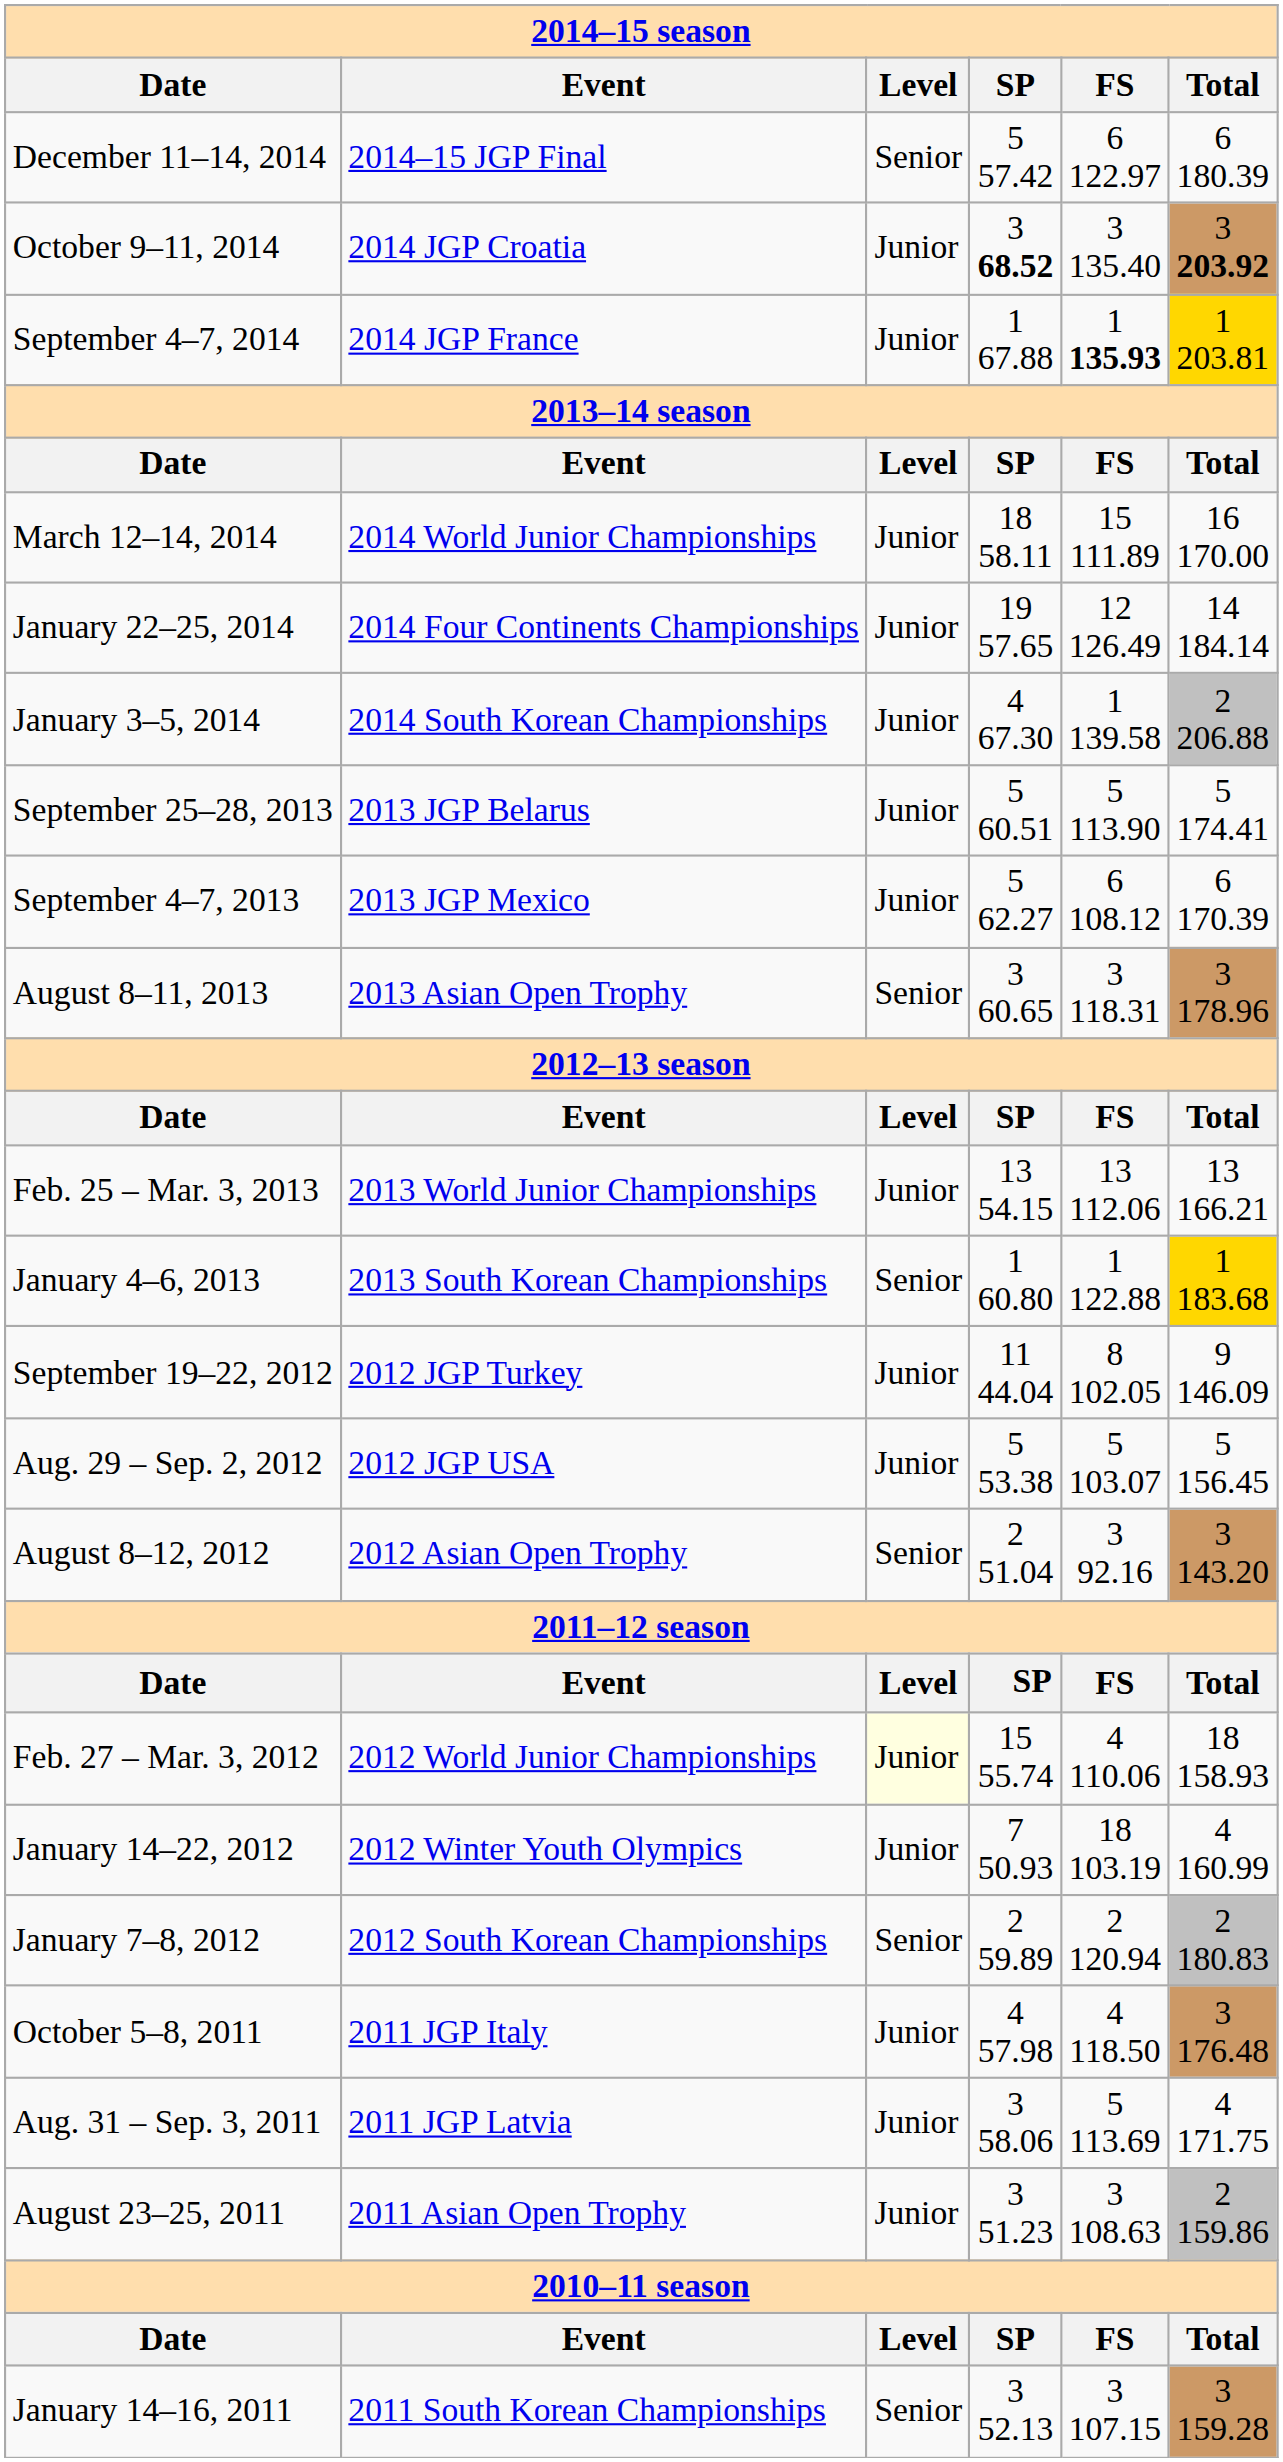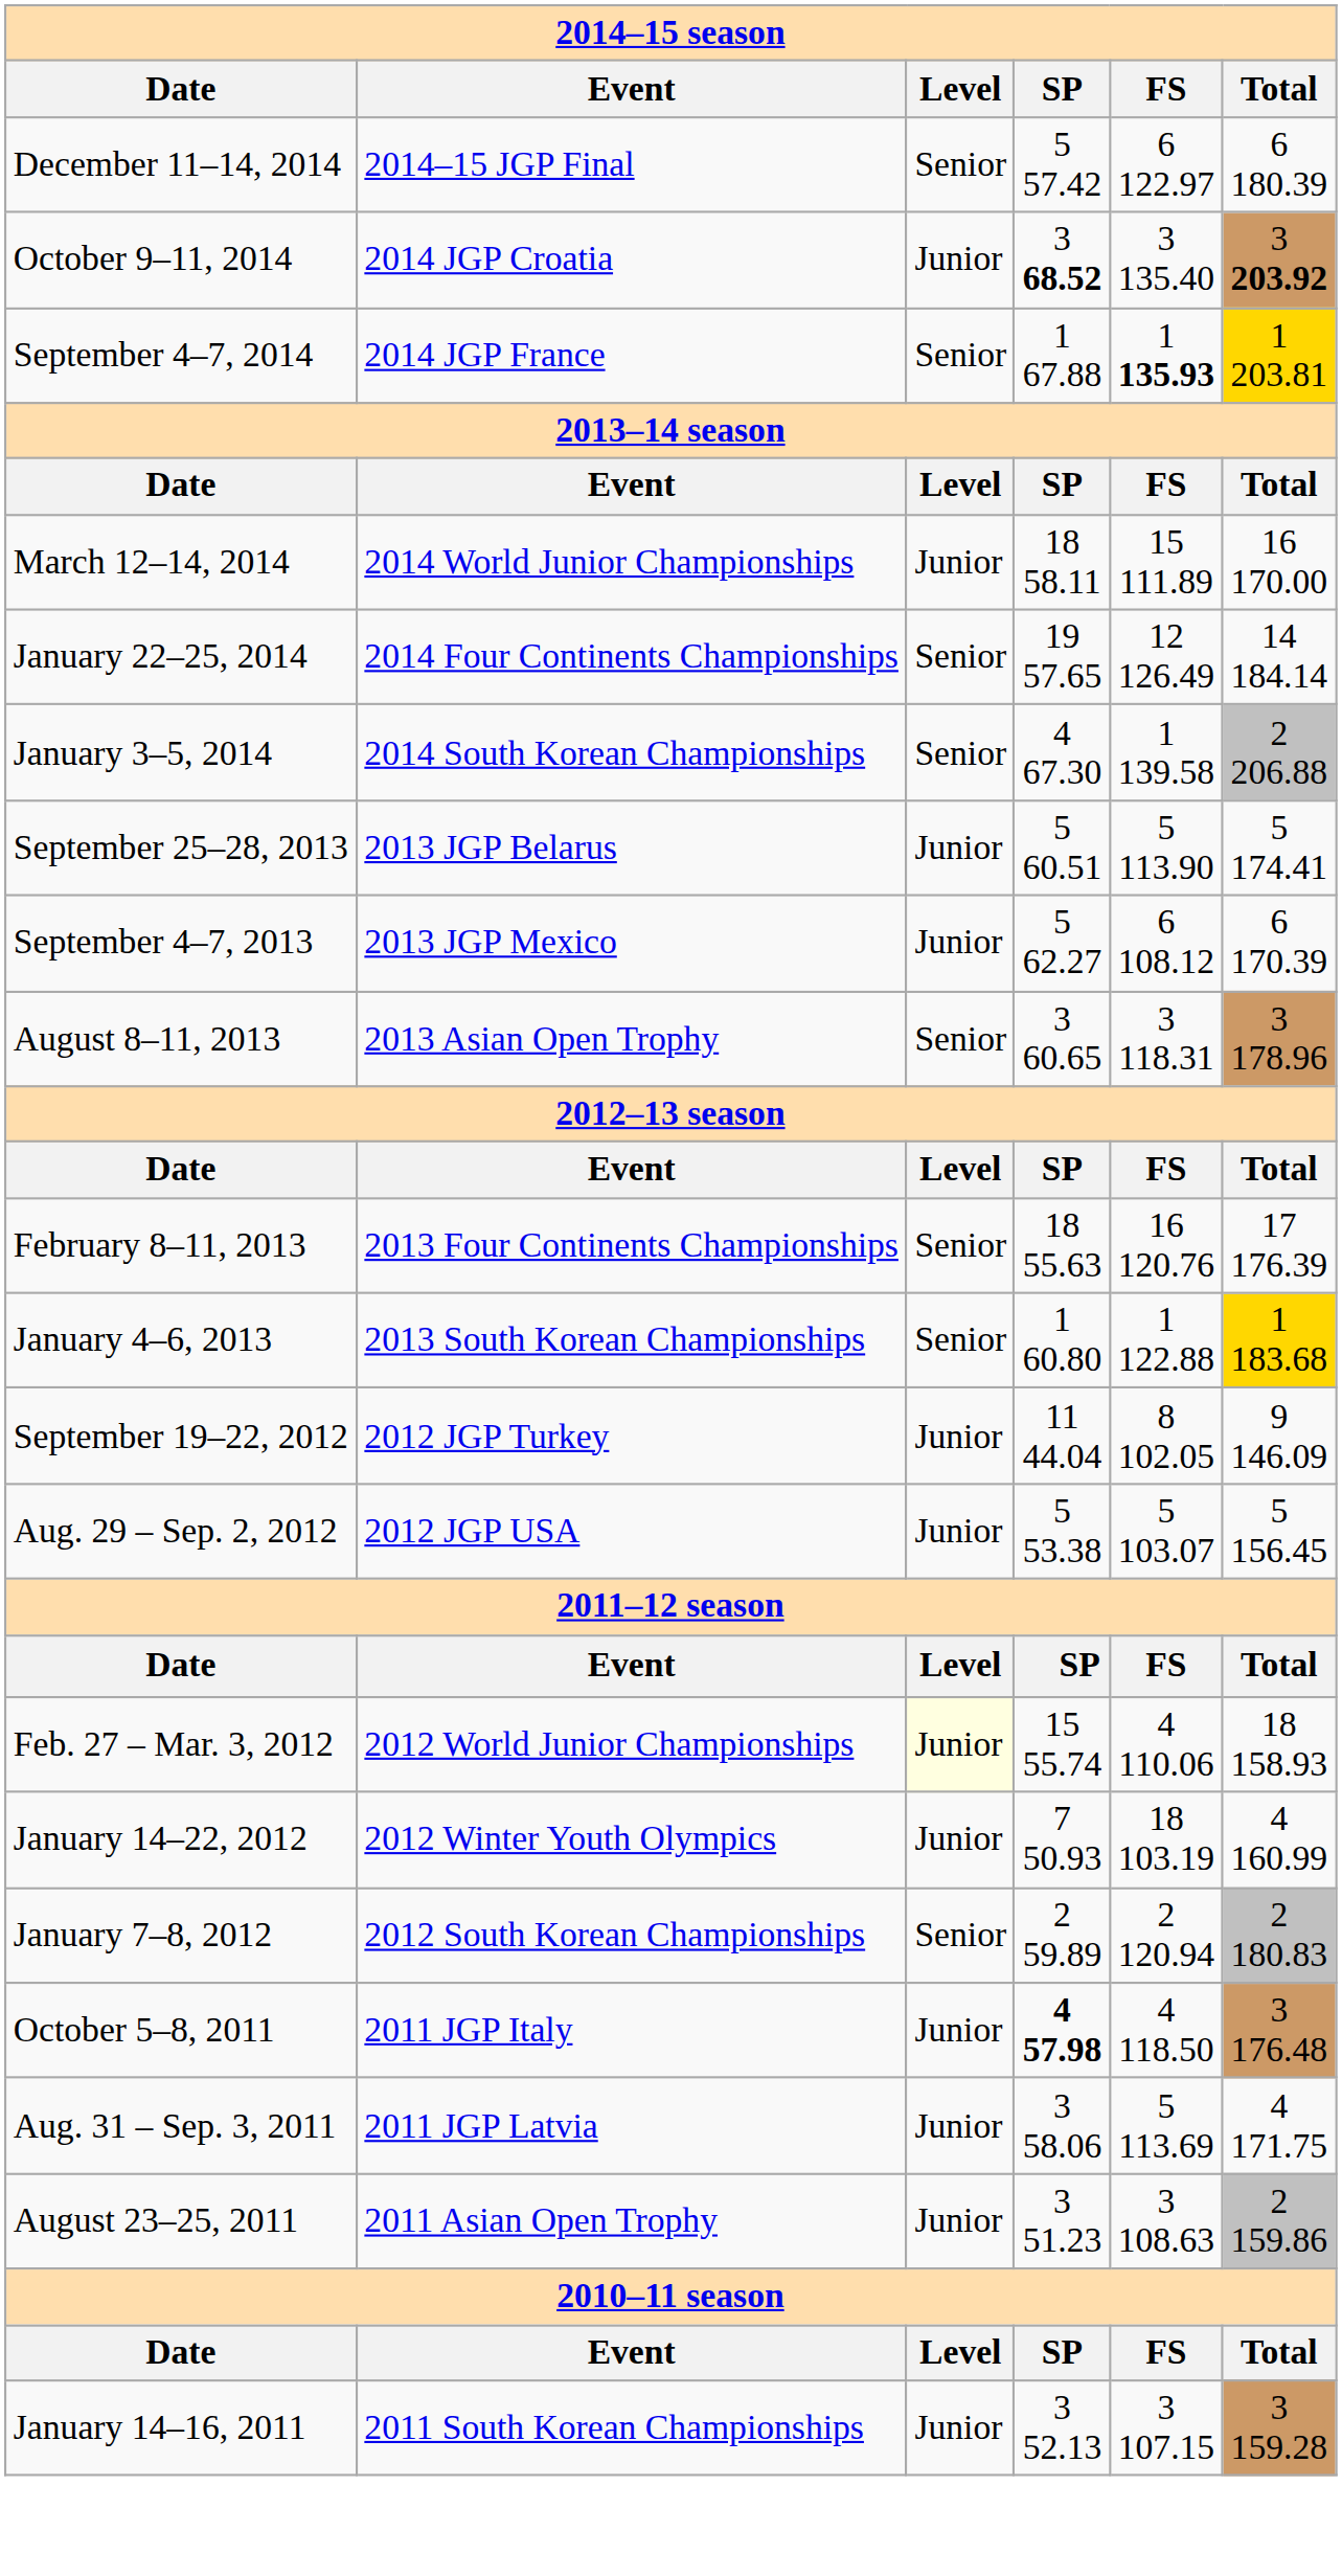September 4–7, 2014 | Level: Junior -> Senior
January 22–25, 2014 | Level: Junior -> Senior
January 3–5, 2014 | Level: Junior -> Senior
- row: Feb. 25 – Mar. 3, 2013 | 2013 World Junior Championships | Junior | 13 54.15 | 13 112.06 | 13 166.21
+ row: February 8–11, 2013 | 2013 Four Continents Championships | Senior | 18 55.63 | 16 120.76 | 17 176.39
- row: August 8–12, 2012 | 2012 Asian Open Trophy | Senior | 2 51.04 | 3 92.16 | 3 143.20
October 5–8, 2011 | SP: normal -> bold
January 14–16, 2011 | Level: Senior -> Junior
